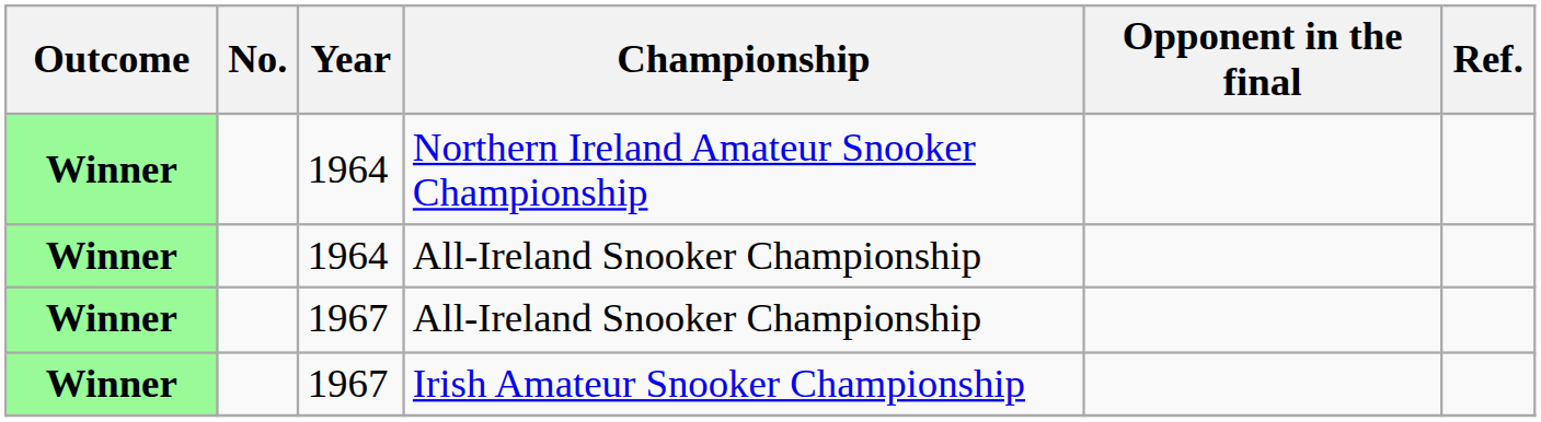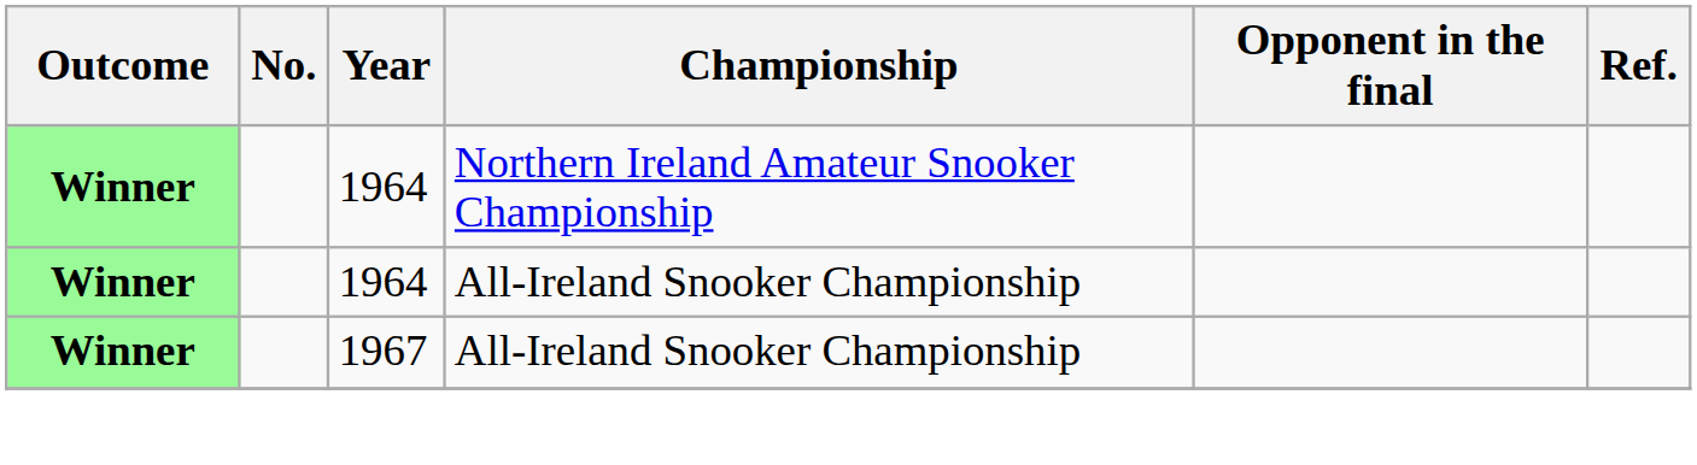- row: Winner | 1967 | Irish Amateur Snooker Championship
